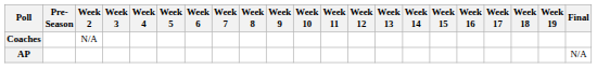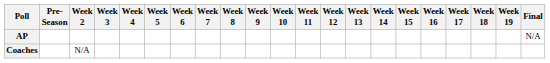rows swapped: AP <-> Coaches
